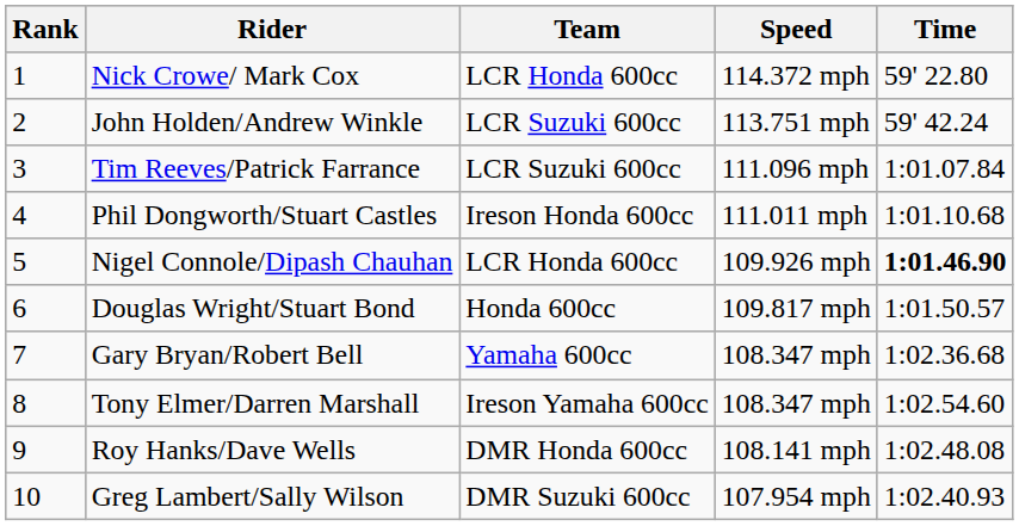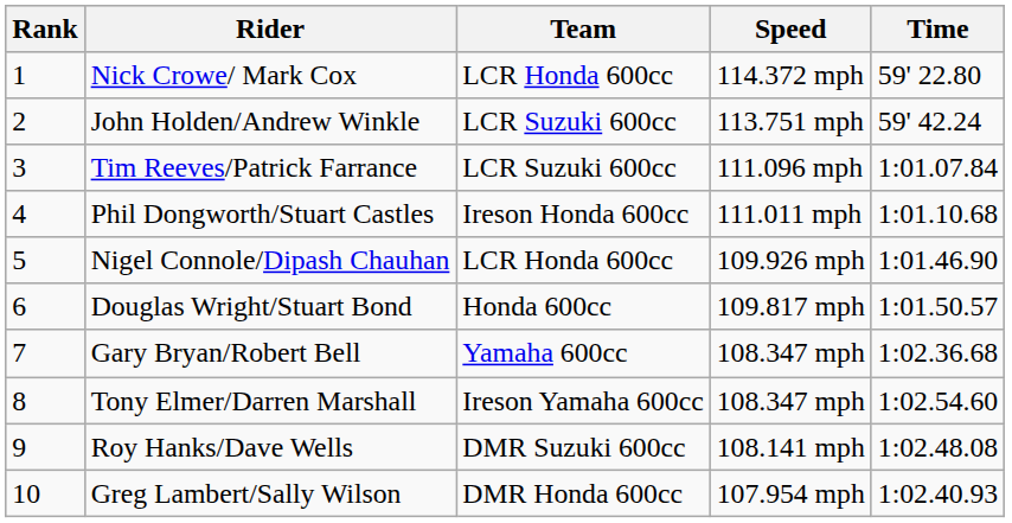Nigel Connole/Dipash Chauhan | Time: bold -> normal
Roy Hanks/Dave Wells | Team: DMR Honda 600cc -> DMR Suzuki 600cc
Greg Lambert/Sally Wilson | Team: DMR Suzuki 600cc -> DMR Honda 600cc
